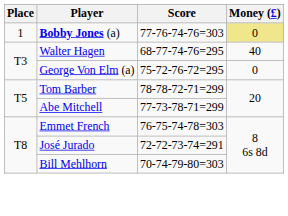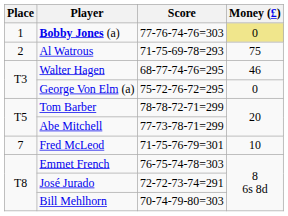+ row: 2 | Al Watrous | 71-75-69-78=293 | 75
Walter Hagen | Money (£): 40 -> 46
+ row: 7 | Fred McLeod | 71-75-76-79=301 | 10
